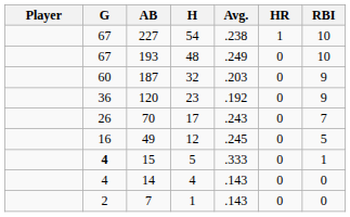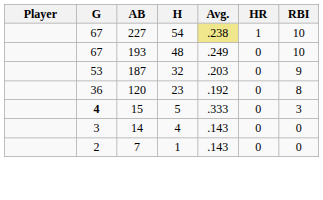227 | Avg.: no background -> khaki background
187 | G: 60 -> 53
120 | RBI: 9 -> 8
- row: 26 | 70 | 17 | .243 | 0 | 7
- row: 16 | 49 | 12 | .245 | 0 | 5
15 | RBI: 1 -> 3
14 | G: 4 -> 3
